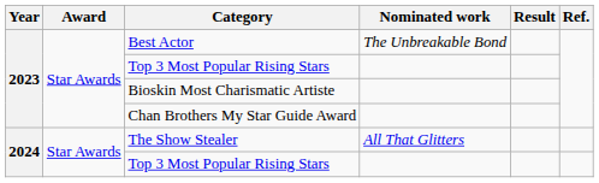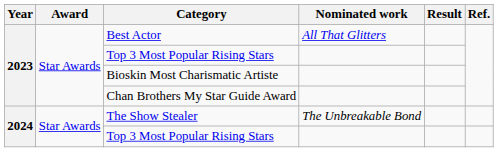Best Actor | Nominated work: The Unbreakable Bond -> All That Glitters
The Show Stealer | Nominated work: All That Glitters -> The Unbreakable Bond
